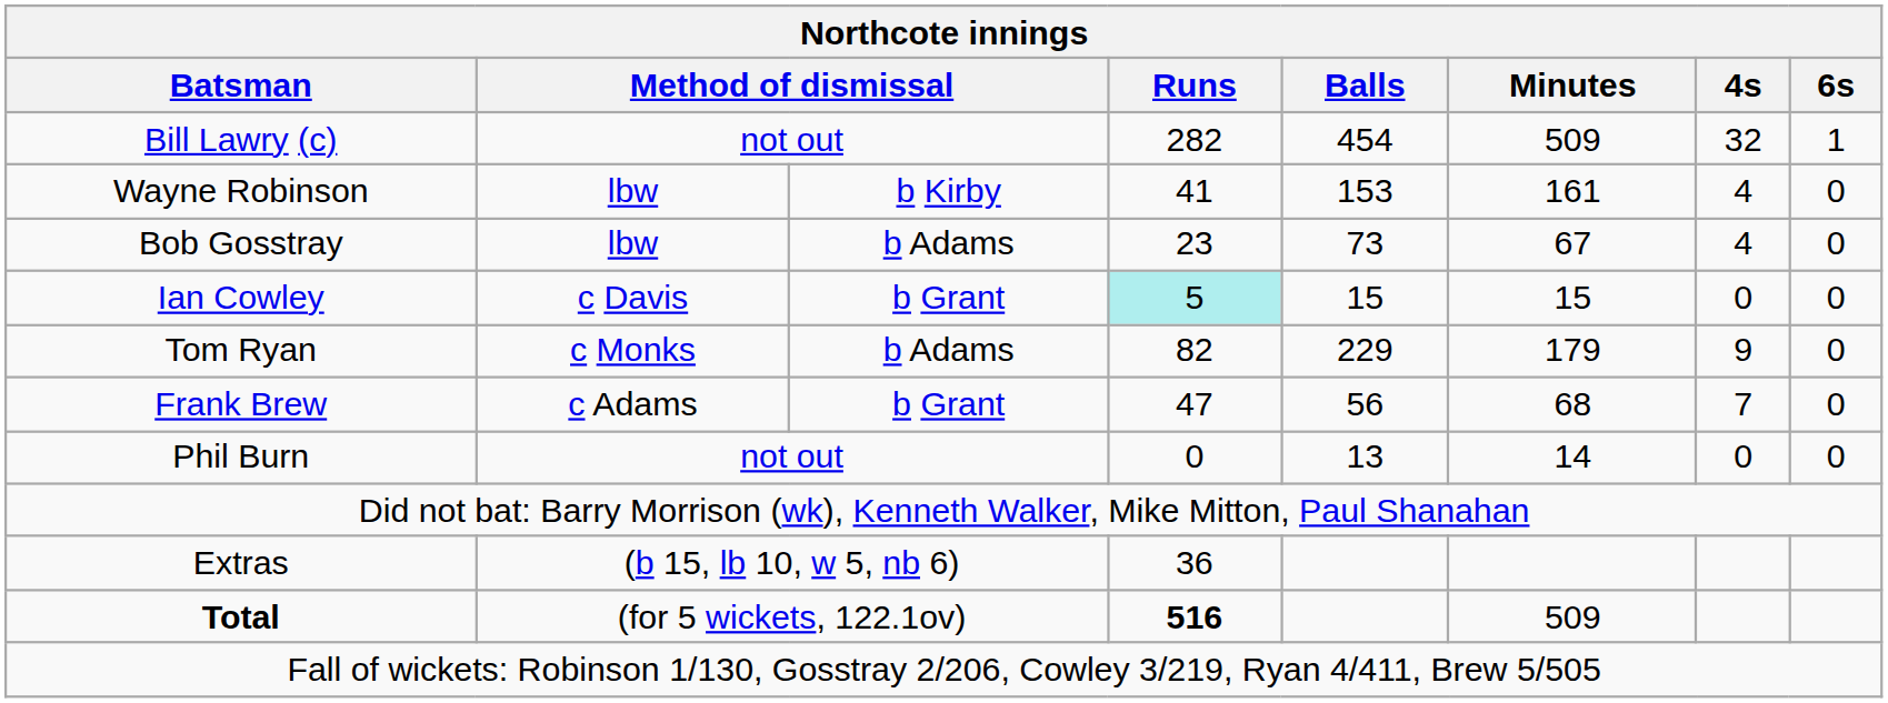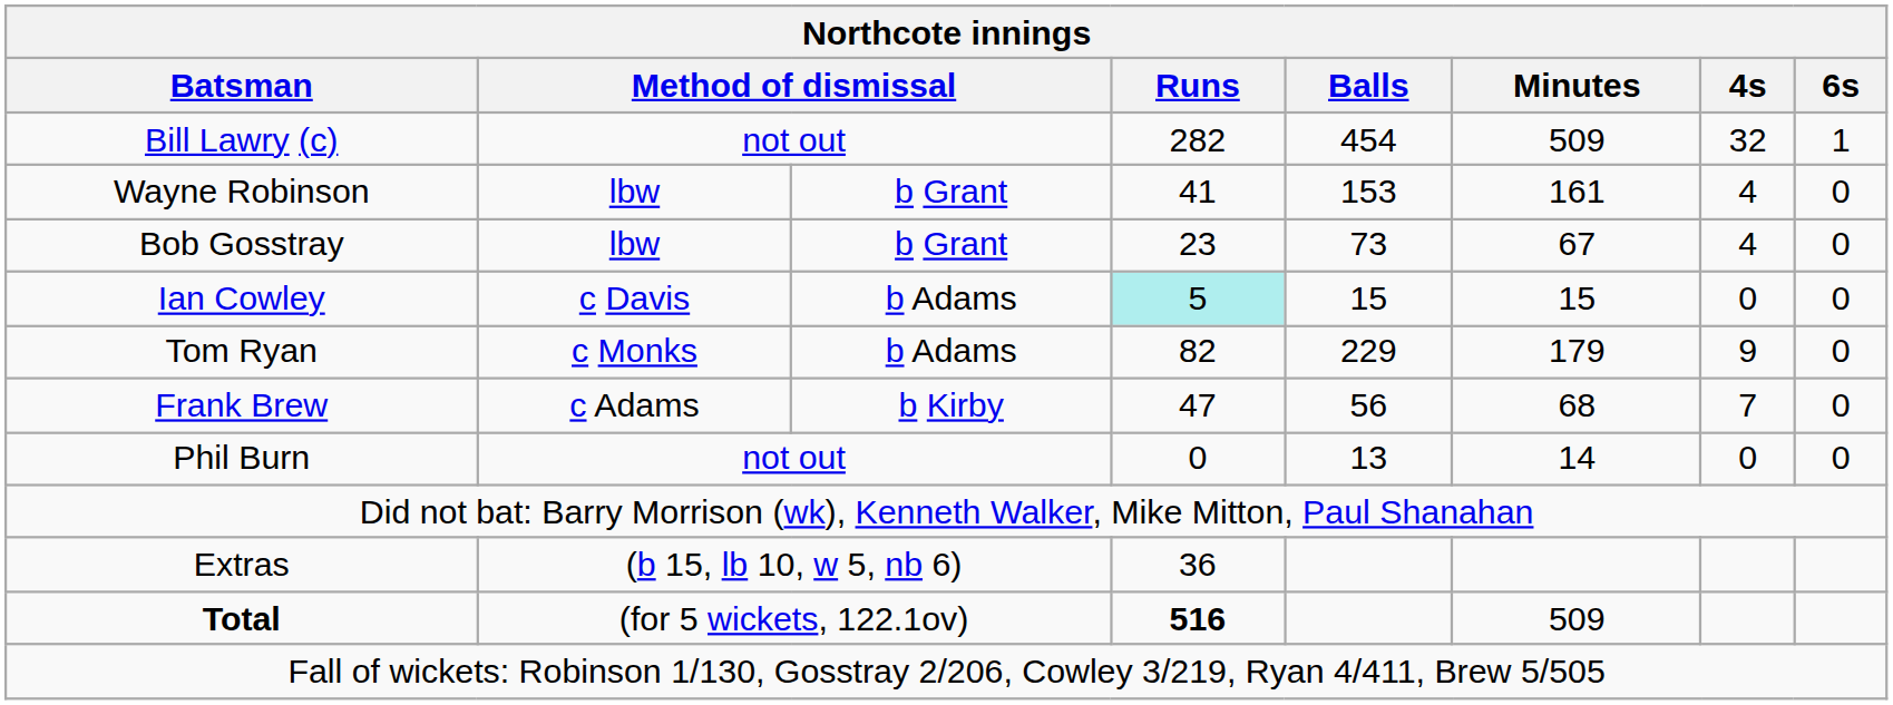Wayne Robinson | column 3: b Kirby -> b Grant
Bob Gosstray | column 3: b Adams -> b Grant
Ian Cowley | column 3: b Grant -> b Adams
Frank Brew | column 3: b Grant -> b Kirby
